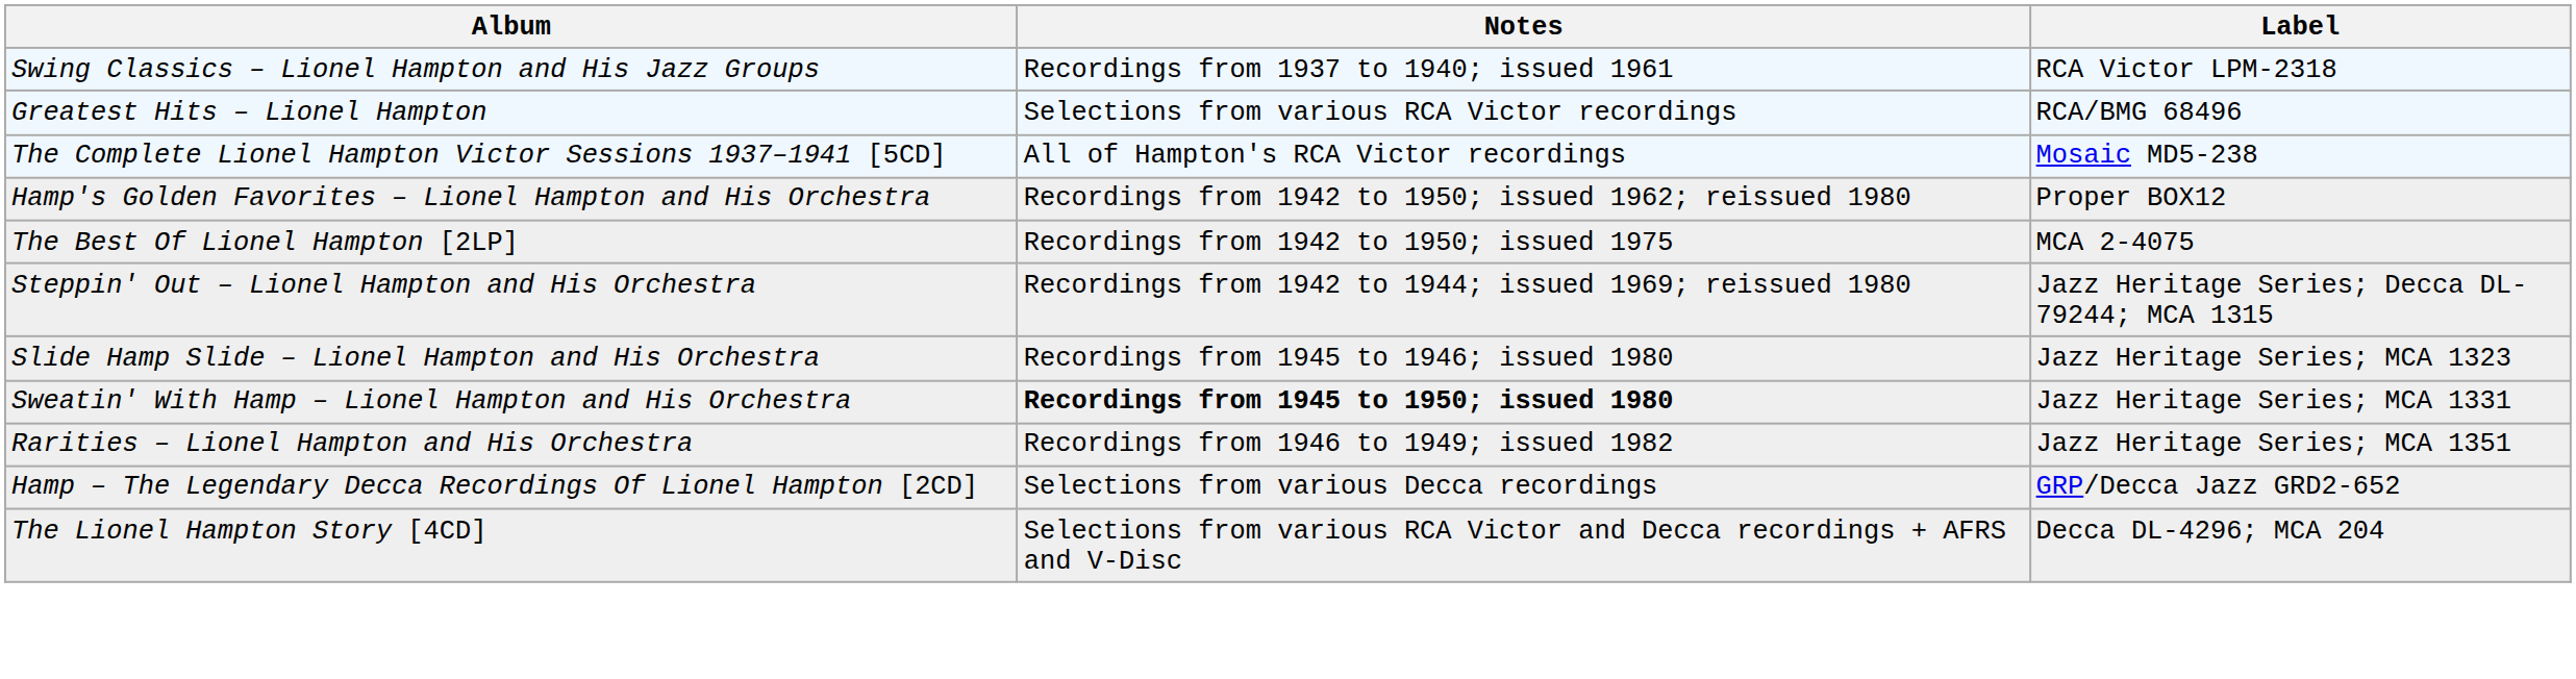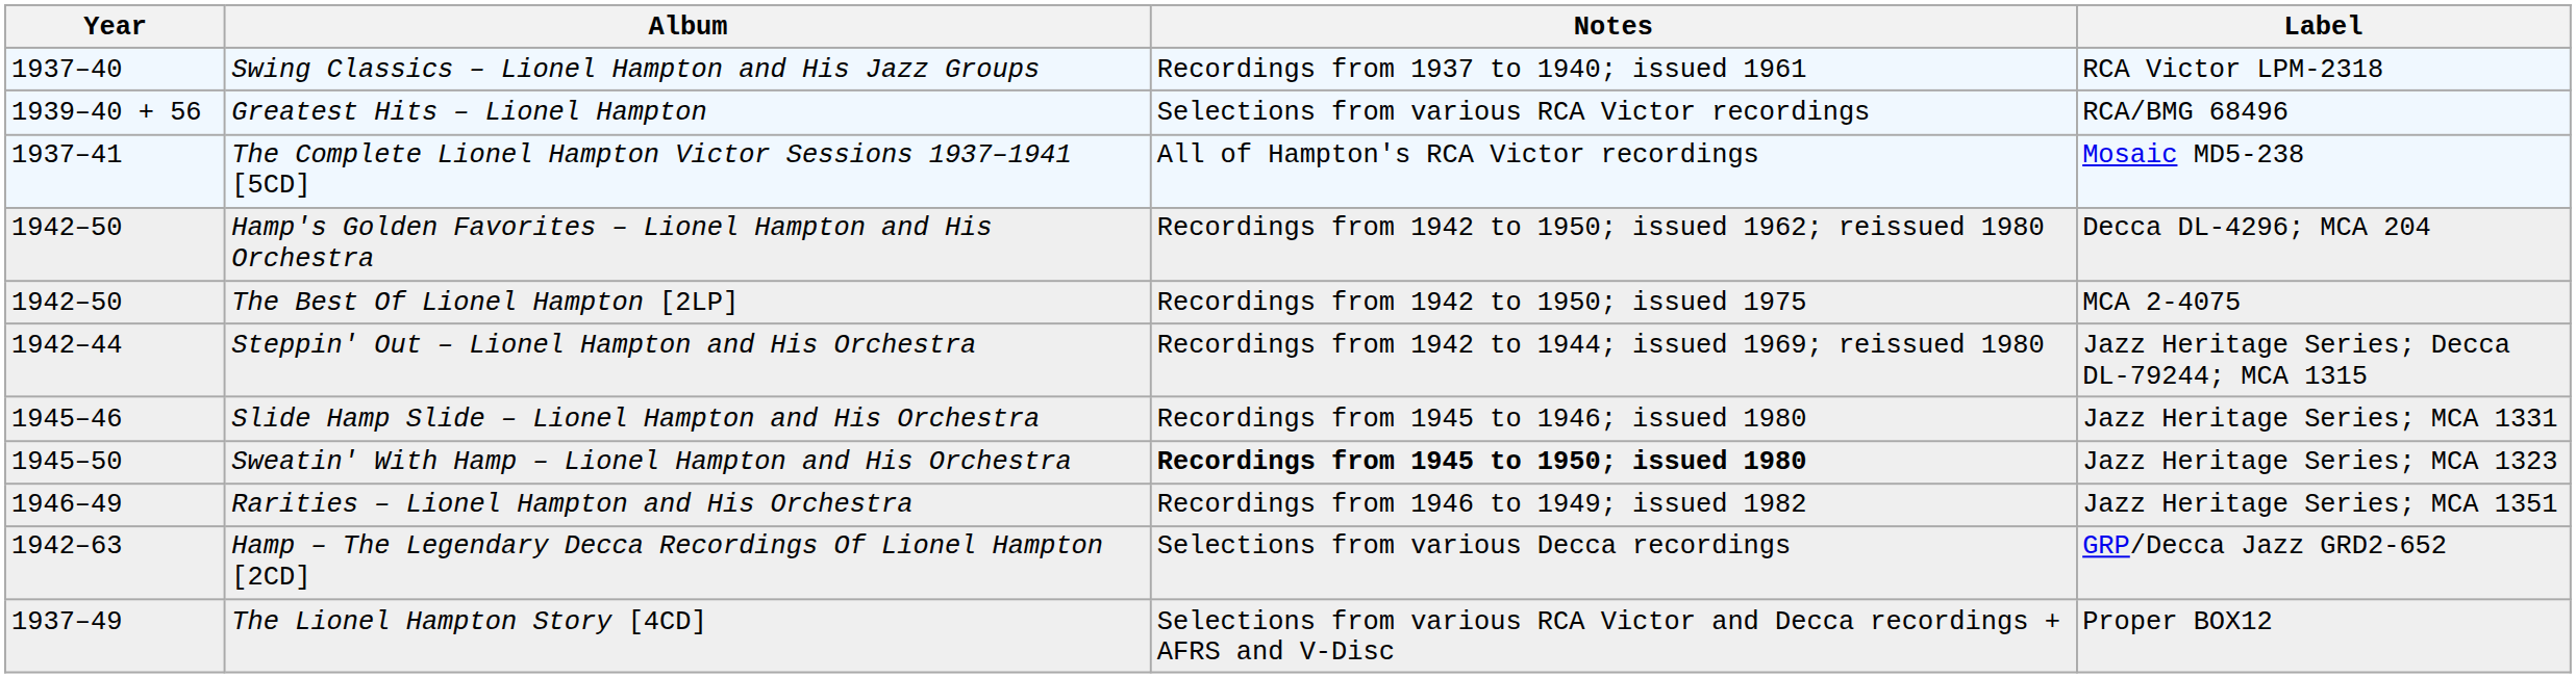+ column: Year | 1937–40 | 1939–40 + 56 | 1937–41 | 1942–50 | 1942–50 | 1942–44 | 1945–46 | 1945–50 | 1946–49 | 1942–63 | 1937–49
Hamp's Golden Favorites – Lionel Hampton and His Orchestra | Label: Proper BOX12 -> Decca DL-4296; MCA 204
Slide Hamp Slide – Lionel Hampton and His Orchestra | Label: Jazz Heritage Series; MCA 1323 -> Jazz Heritage Series; MCA 1331
Sweatin' With Hamp – Lionel Hampton and His Orchestra | Label: Jazz Heritage Series; MCA 1331 -> Jazz Heritage Series; MCA 1323
The Lionel Hampton Story [4CD] | Label: Decca DL-4296; MCA 204 -> Proper BOX12
